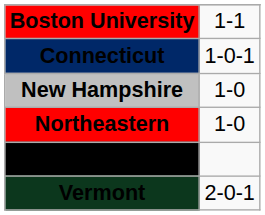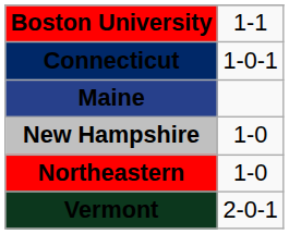+ row: Maine
- row: Providence
